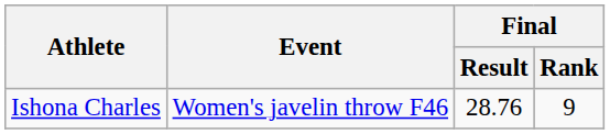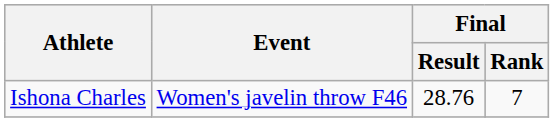Ishona Charles | Final / Rank: 9 -> 7
